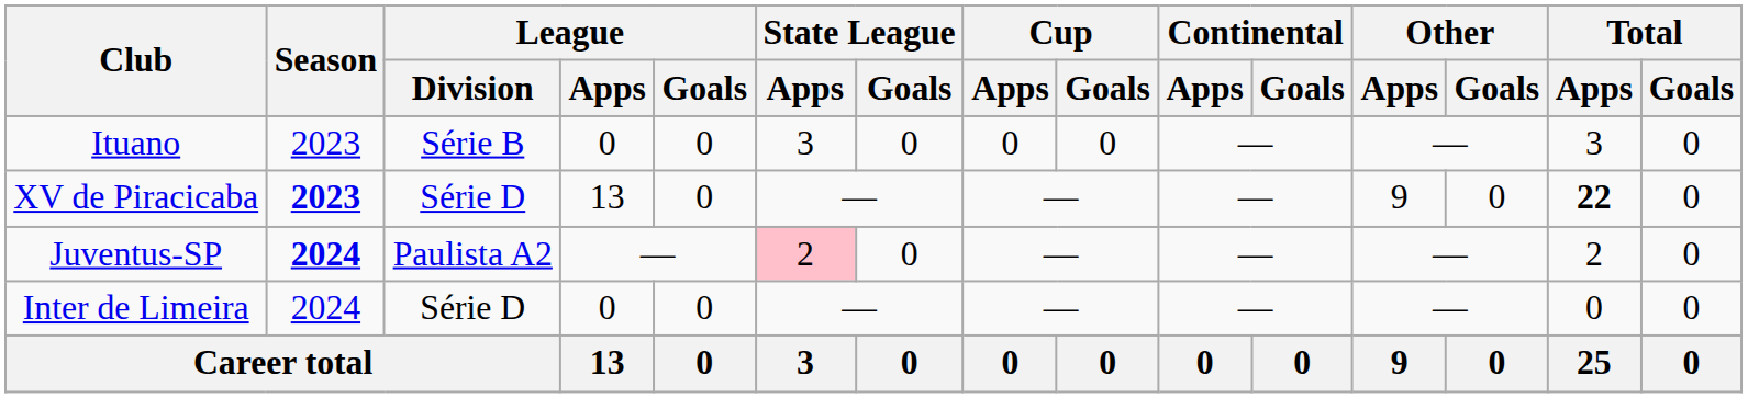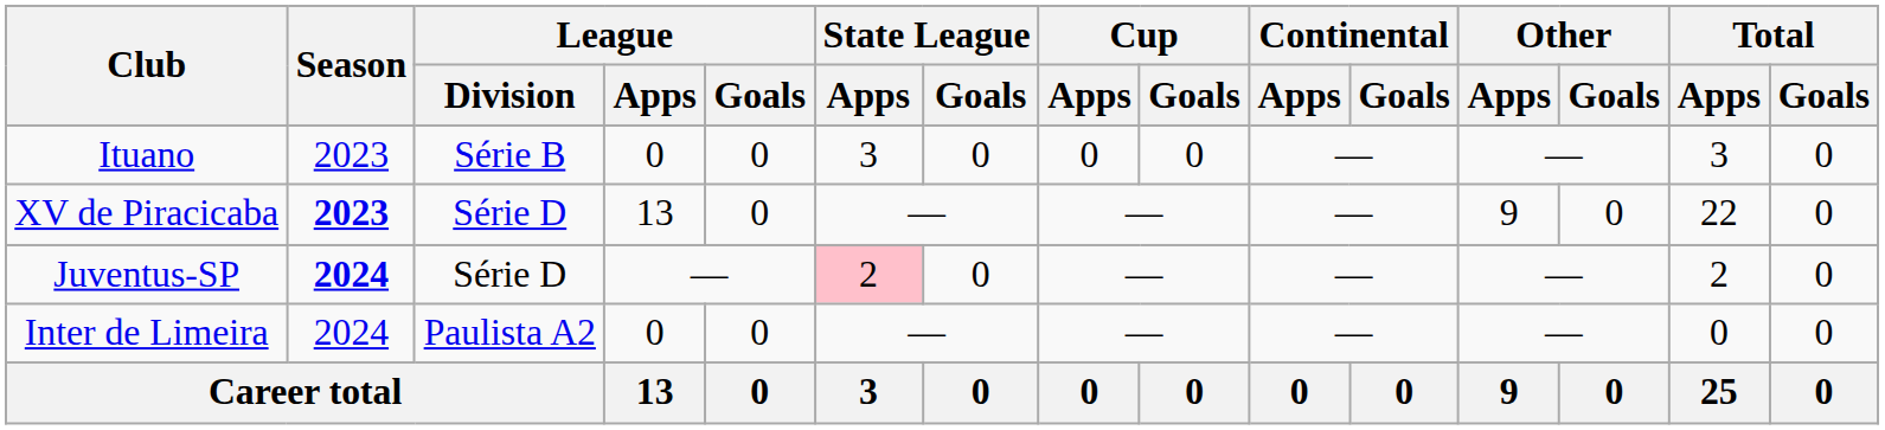XV de Piracicaba | Total / Apps: bold -> normal
Juventus-SP | League / Division: Paulista A2 -> Série D
Inter de Limeira | League / Division: Série D -> Paulista A2
